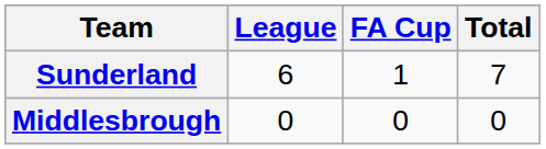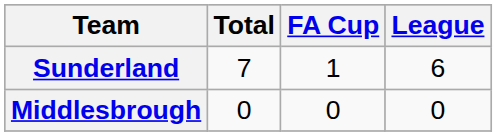columns swapped: League <-> Total
